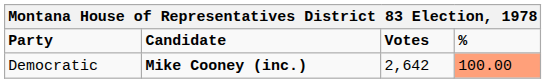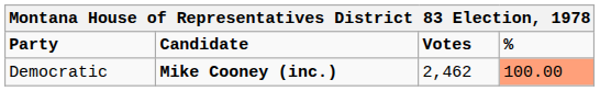Democratic | Votes: 2,642 -> 2,462
